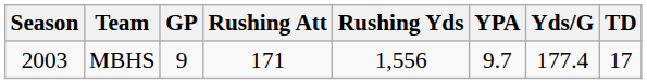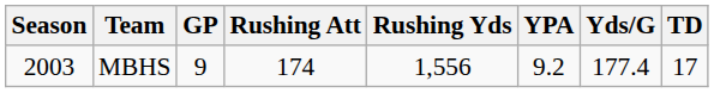MBHS | Rushing Att: 171 -> 174
MBHS | YPA: 9.7 -> 9.2
